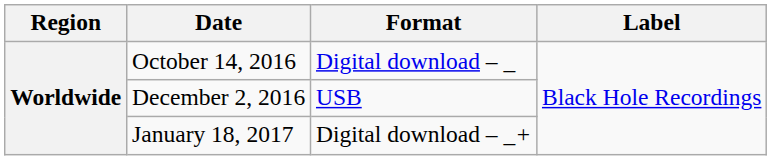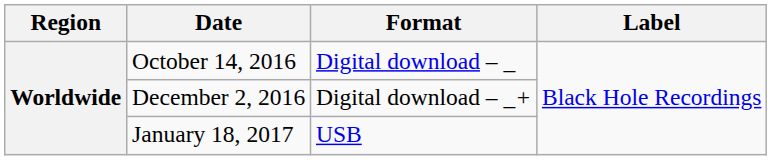December 2, 2016 | Format: USB -> Digital download – _+
January 18, 2017 | Format: Digital download – _+ -> USB
